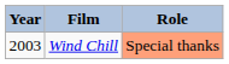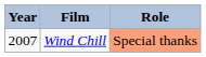Wind Chill | Year: 2003 -> 2007
